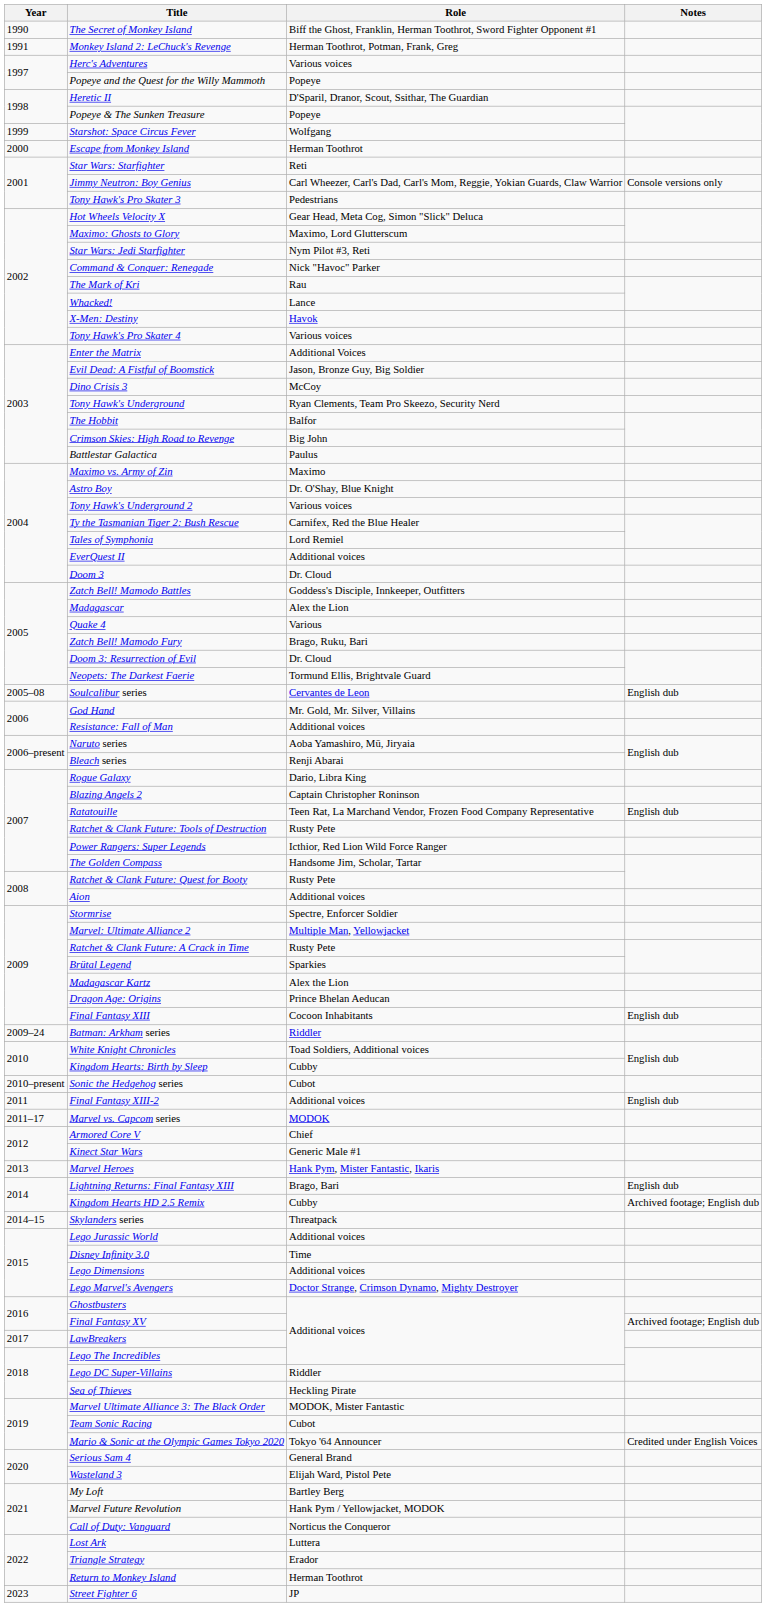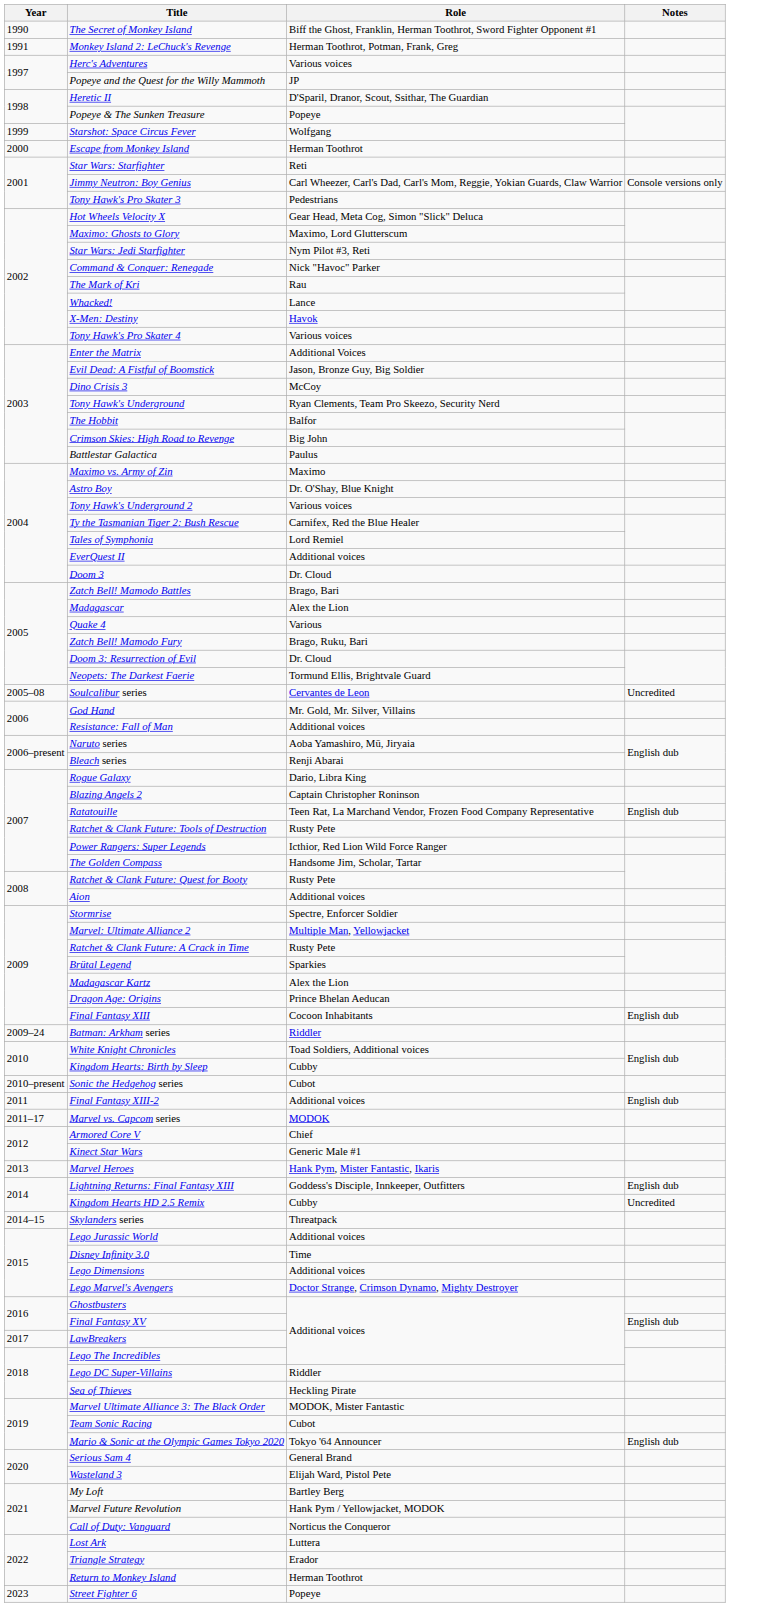Popeye and the Quest for the Willy Mammoth | Role: Popeye -> JP
Zatch Bell! Mamodo Battles | Role: Goddess's Disciple, Innkeeper, Outfitters -> Brago, Bari
Soulcalibur series | Notes: English dub -> Uncredited
Lightning Returns: Final Fantasy XIII | Role: Brago, Bari -> Goddess's Disciple, Innkeeper, Outfitters
Kingdom Hearts HD 2.5 Remix | Notes: Archived footage; English dub -> Uncredited
Final Fantasy XV | Notes: Archived footage; English dub -> English dub
Mario & Sonic at the Olympic Games Tokyo 2020 | Notes: Credited under English Voices -> English dub
Street Fighter 6 | Role: JP -> Popeye
